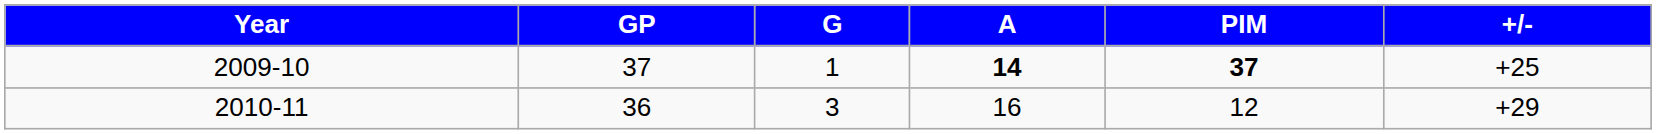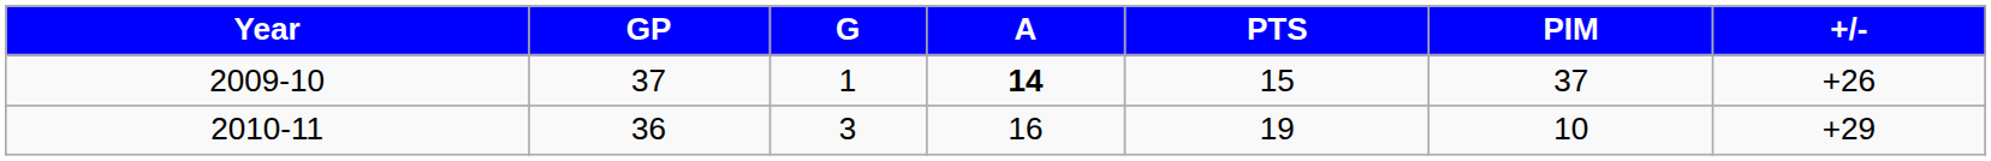+ column: PTS | 15 | 19
2009-10 | PIM: bold -> normal
2009-10 | +/-: +25 -> +26
2010-11 | PIM: 12 -> 10
